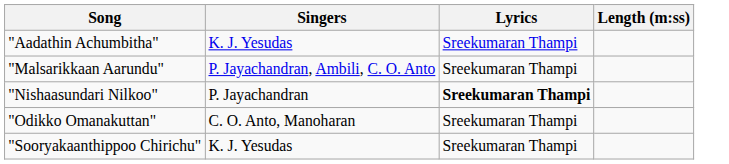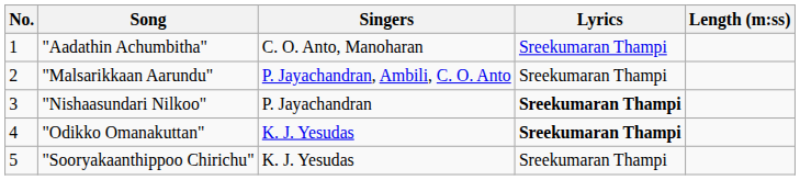+ column: No. | 1 | 2 | 3 | 4 | 5
"Aadathin Achumbitha" | Singers: K. J. Yesudas -> C. O. Anto, Manoharan
"Odikko Omanakuttan" | Singers: C. O. Anto, Manoharan -> K. J. Yesudas
"Odikko Omanakuttan" | Lyrics: normal -> bold
